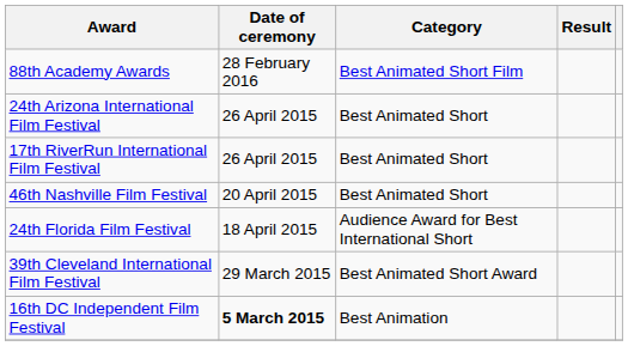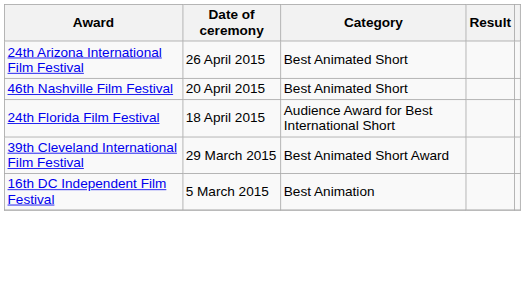- row: 88th Academy Awards | 28 February 2016 | Best Animated Short Film
- row: 17th RiverRun International Film Festival | 26 April 2015 | Best Animated Short
16th DC Independent Film Festival | Date of ceremony: bold -> normal
